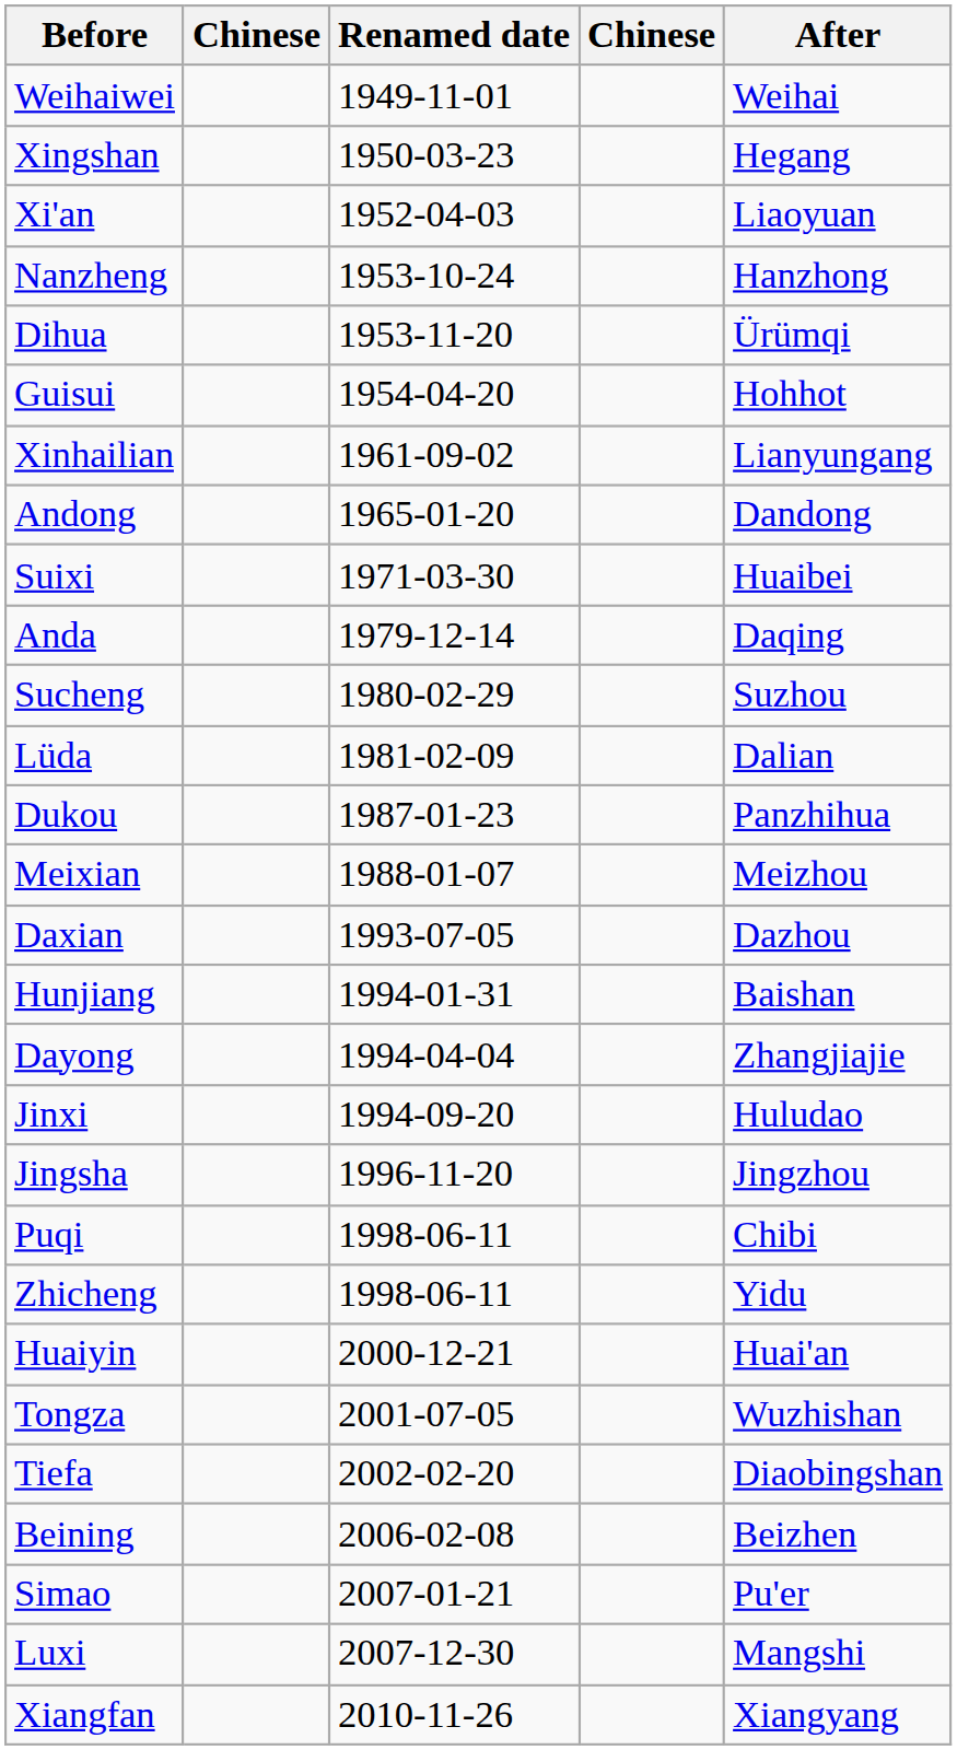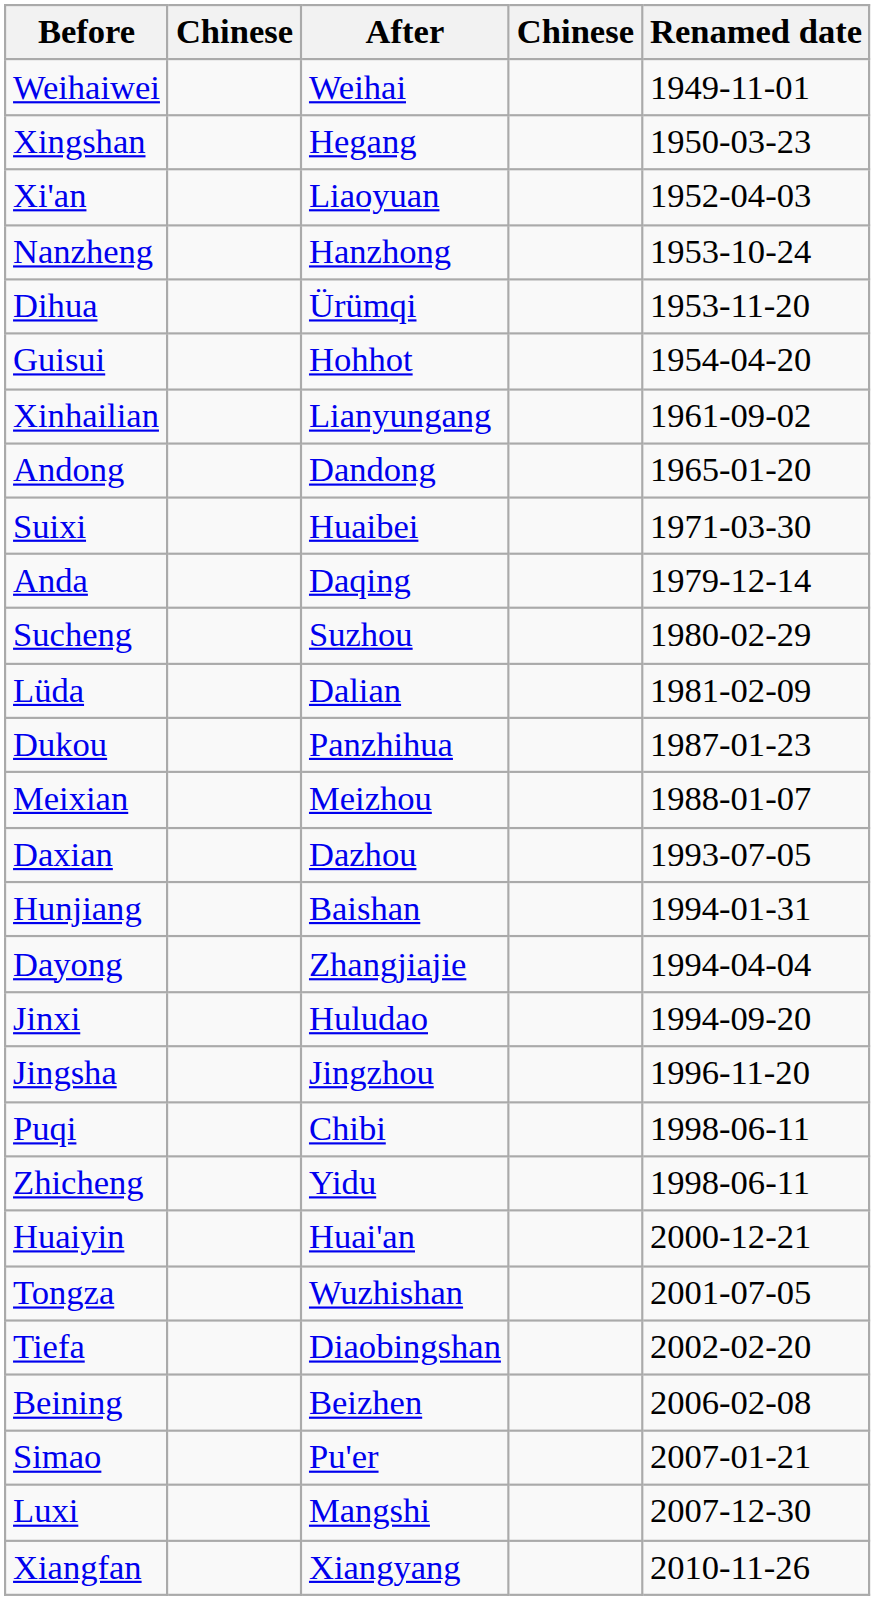columns swapped: After <-> Renamed date
